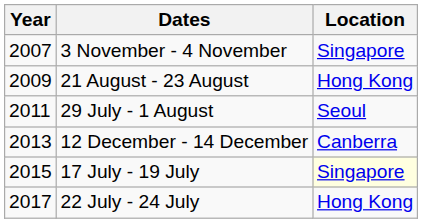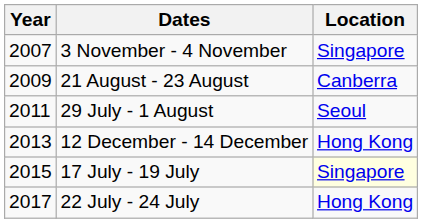21 August - 23 August | Location: Hong Kong -> Canberra
12 December - 14 December | Location: Canberra -> Hong Kong
